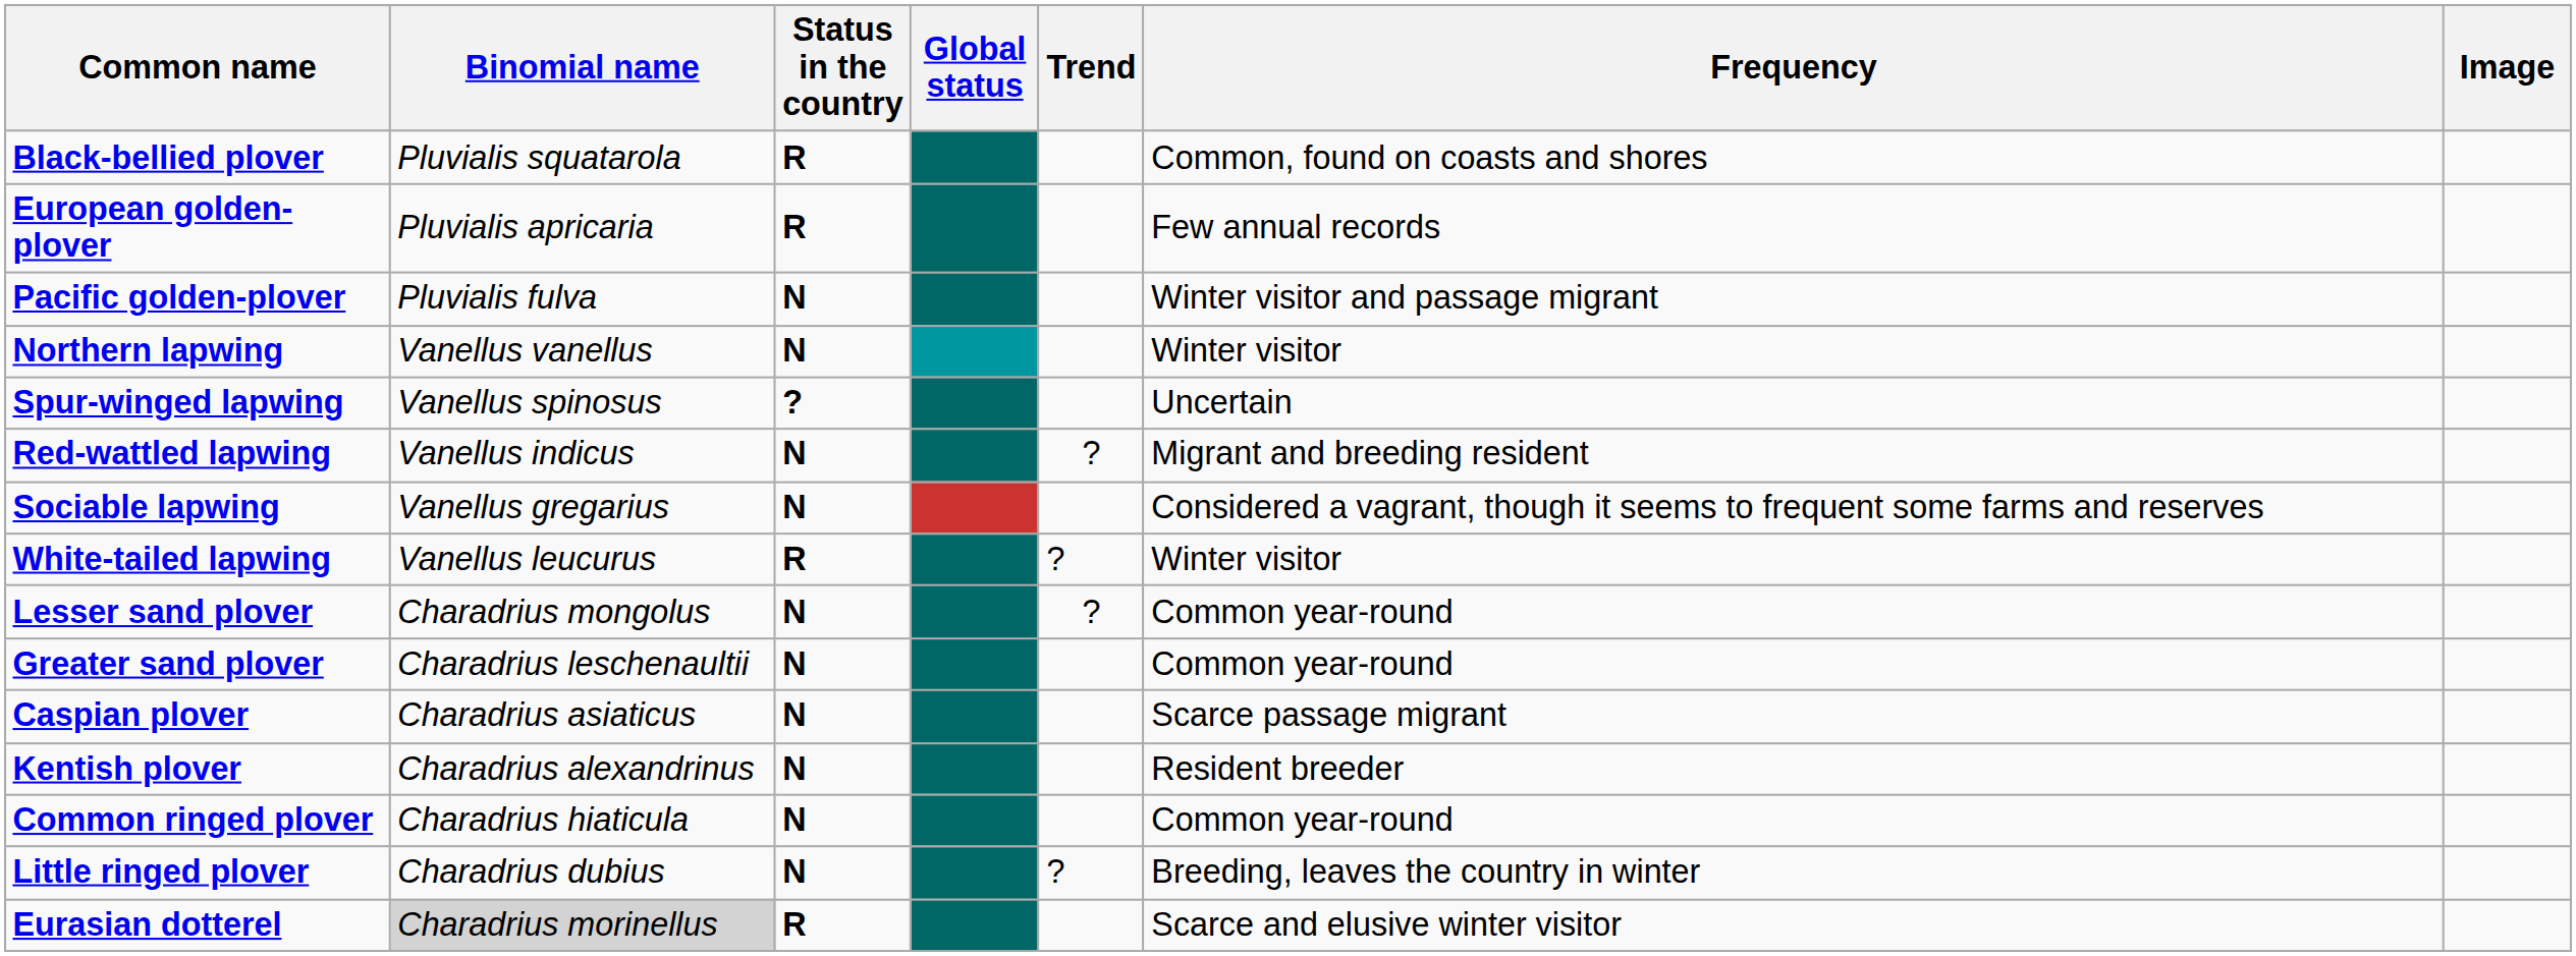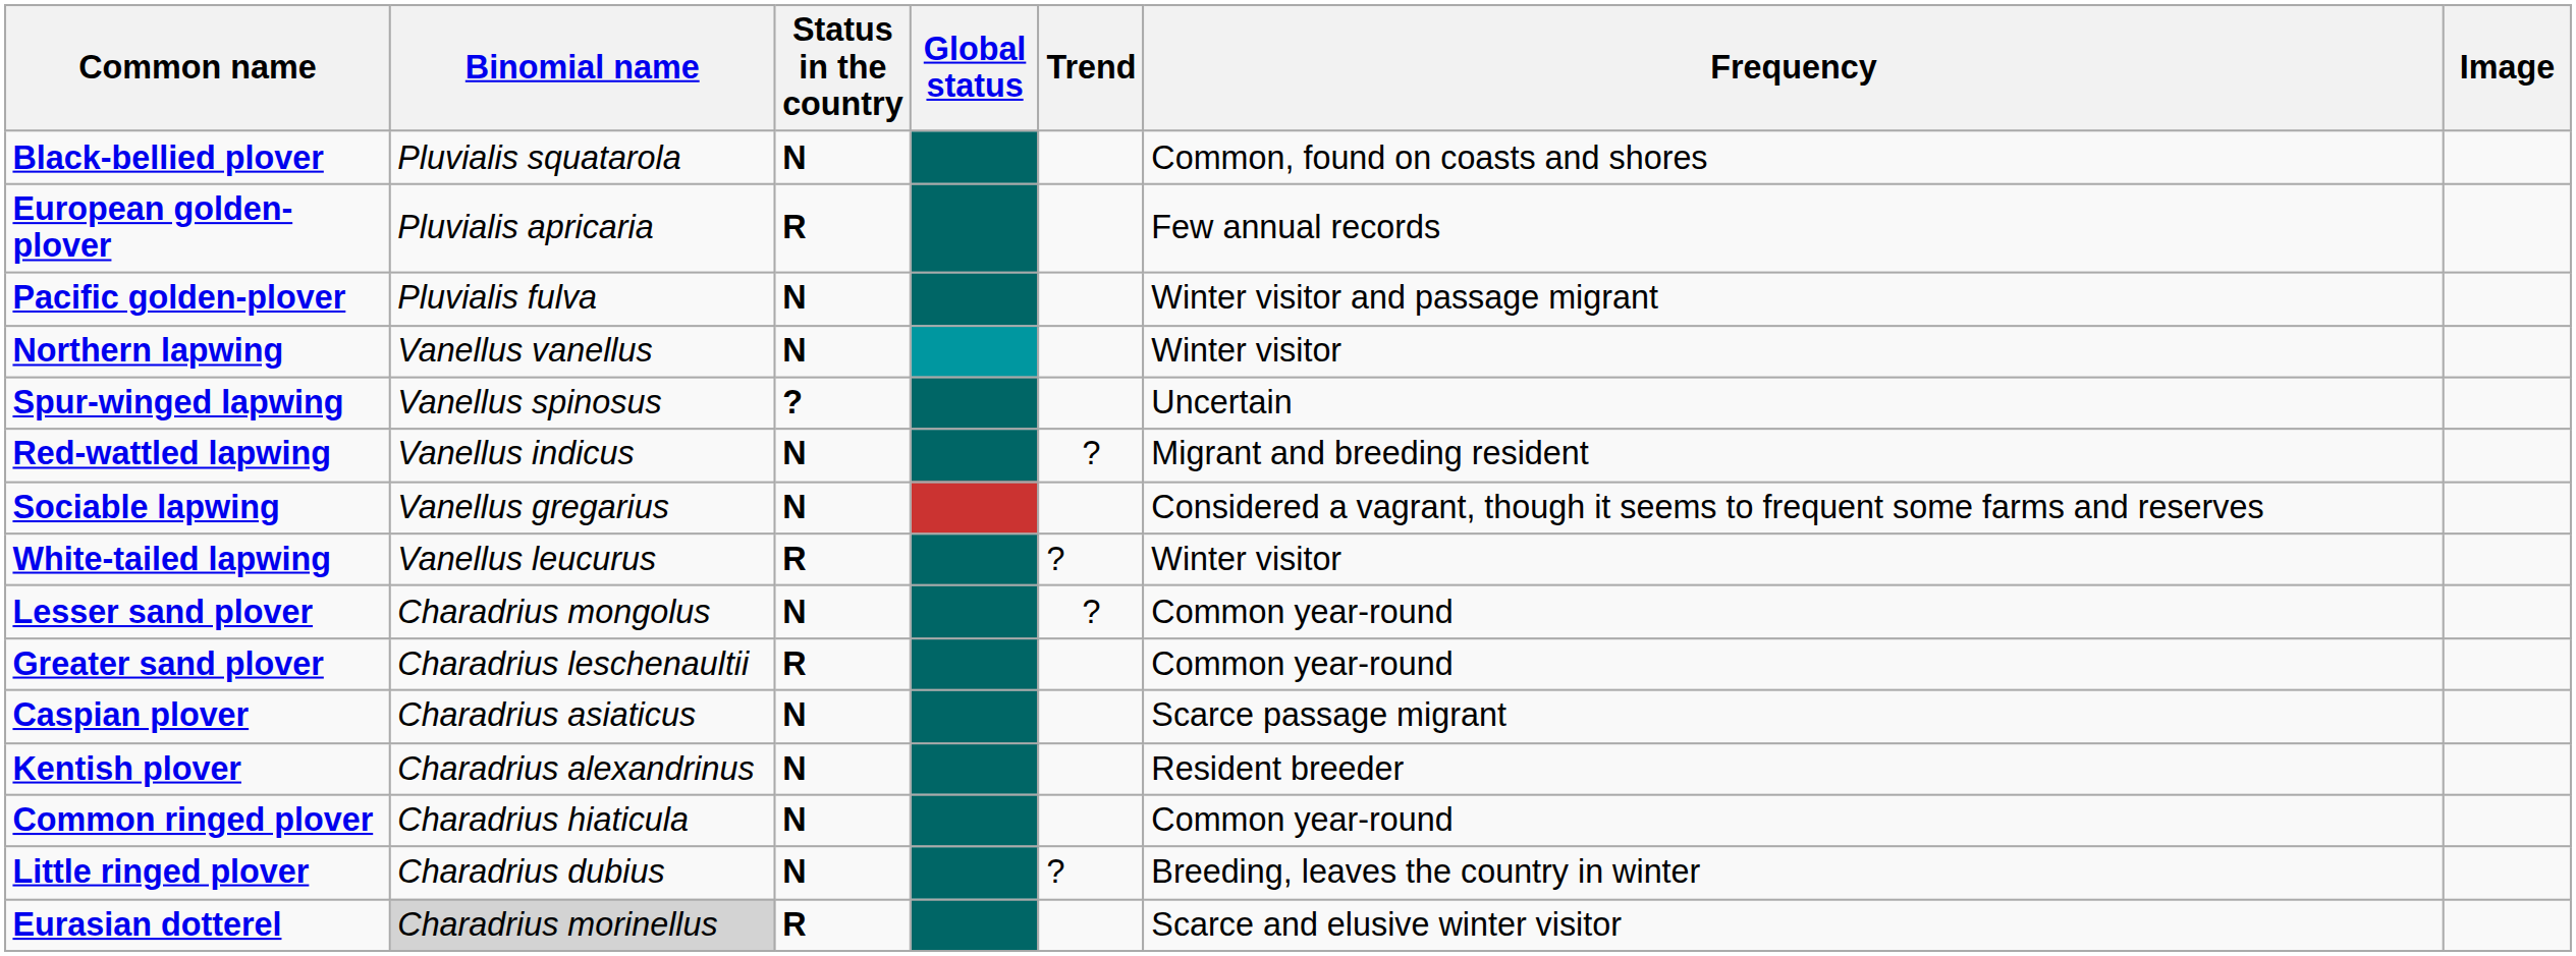Black-bellied plover | Status in the country: R -> N
Greater sand plover | Status in the country: N -> R
